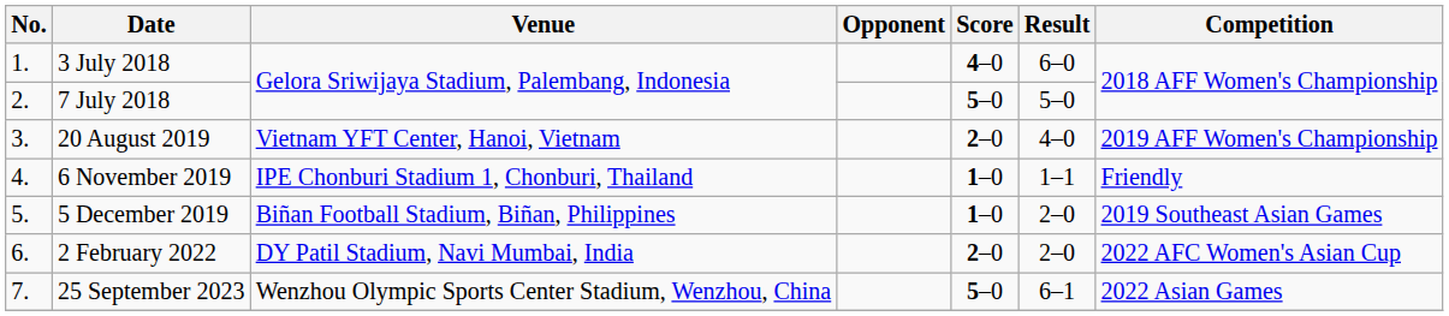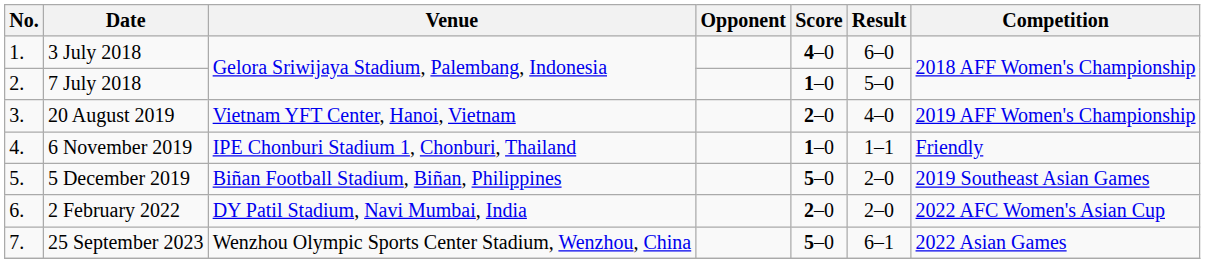7 July 2018 | Score: 5–0 -> 1–0
5 December 2019 | Score: 1–0 -> 5–0
